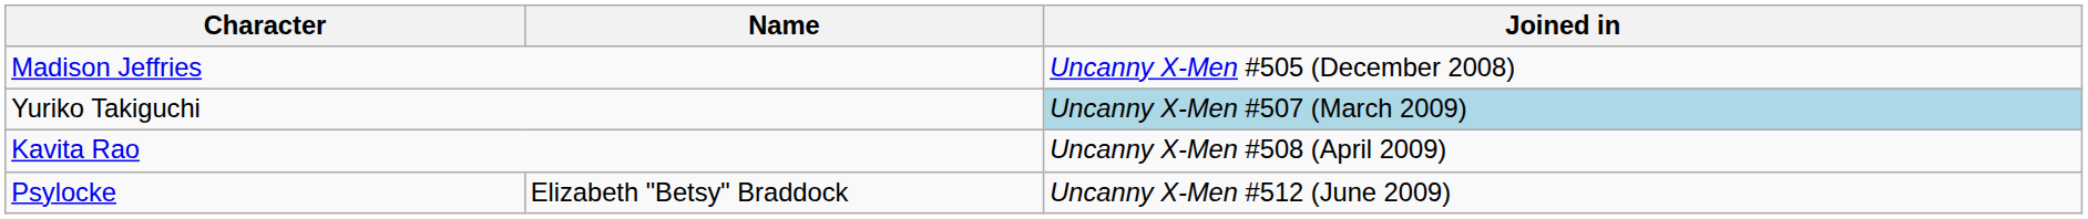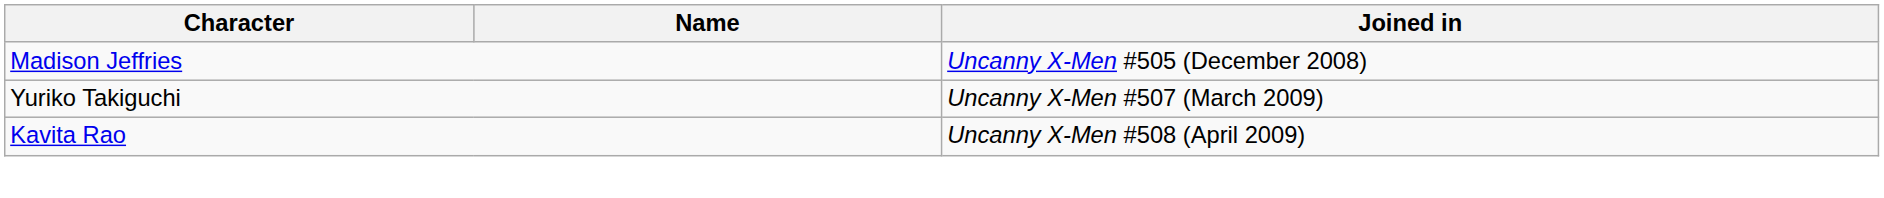Yuriko Takiguchi | Joined in: lightblue background -> no background
- row: Psylocke | Elizabeth "Betsy" Braddock | Uncanny X-Men #512 (June 2009)
